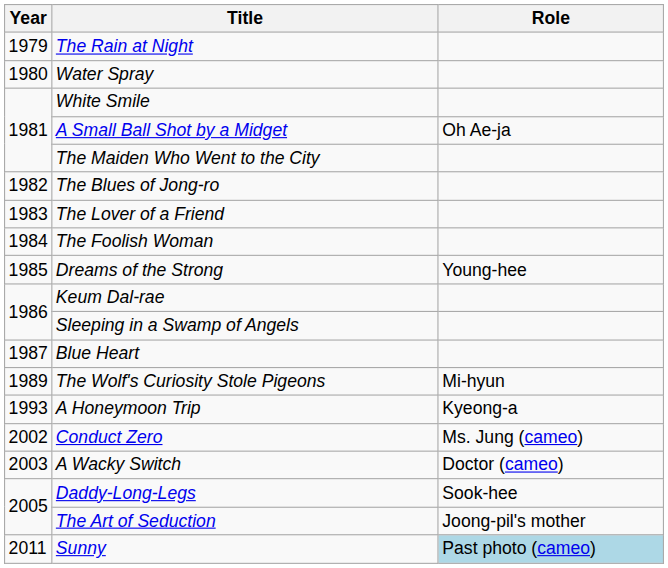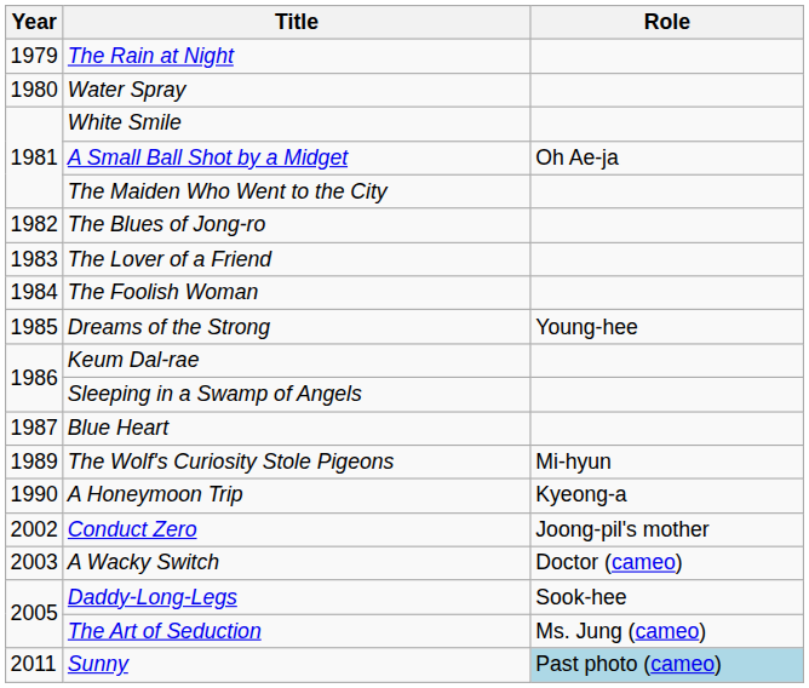A Honeymoon Trip | Year: 1993 -> 1990
Conduct Zero | Role: Ms. Jung (cameo) -> Joong-pil's mother
The Art of Seduction | Role: Joong-pil's mother -> Ms. Jung (cameo)
